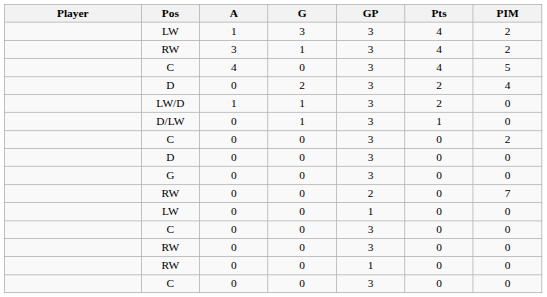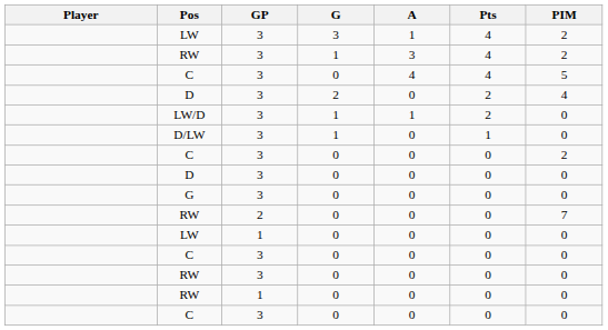columns swapped: GP <-> A
